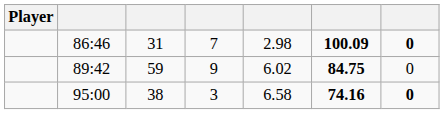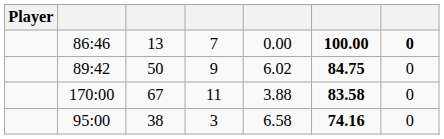86:46 | column 3: 31 -> 13
86:46 | column 5: 2.98 -> 0.00
86:46 | column 6: 100.09 -> 100.00
89:42 | column 3: 59 -> 50
+ row: 170:00 | 67 | 11 | 3.88 | 83.58 | 0
95:00 | column 7: bold -> normal
